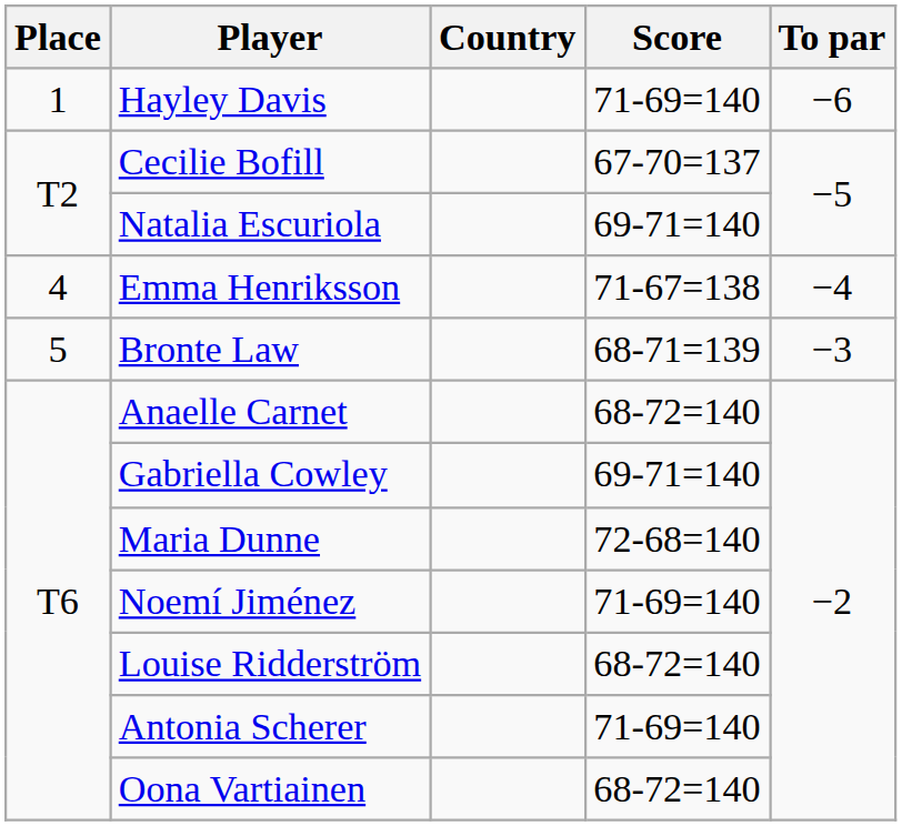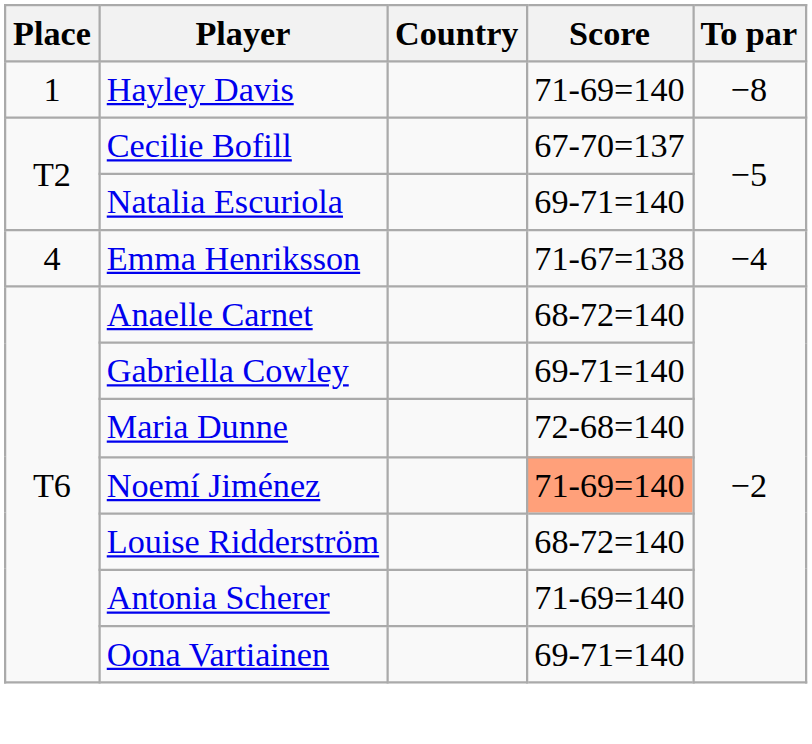Hayley Davis | To par: −6 -> −8
- row: 5 | Bronte Law | 68-71=139 | −3
Noemí Jiménez | Score: no background -> lightsalmon background
Oona Vartiainen | Score: 68-72=140 -> 69-71=140
